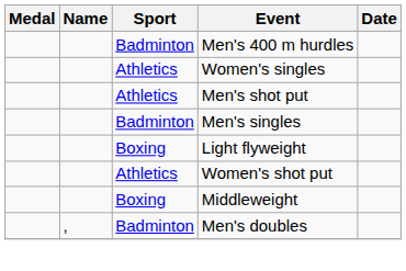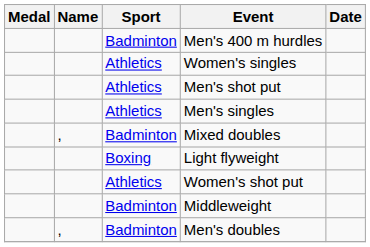Men's singles | Sport: Badminton -> Athletics
+ row: , | Badminton | Mixed doubles
Middleweight | Sport: Boxing -> Badminton
